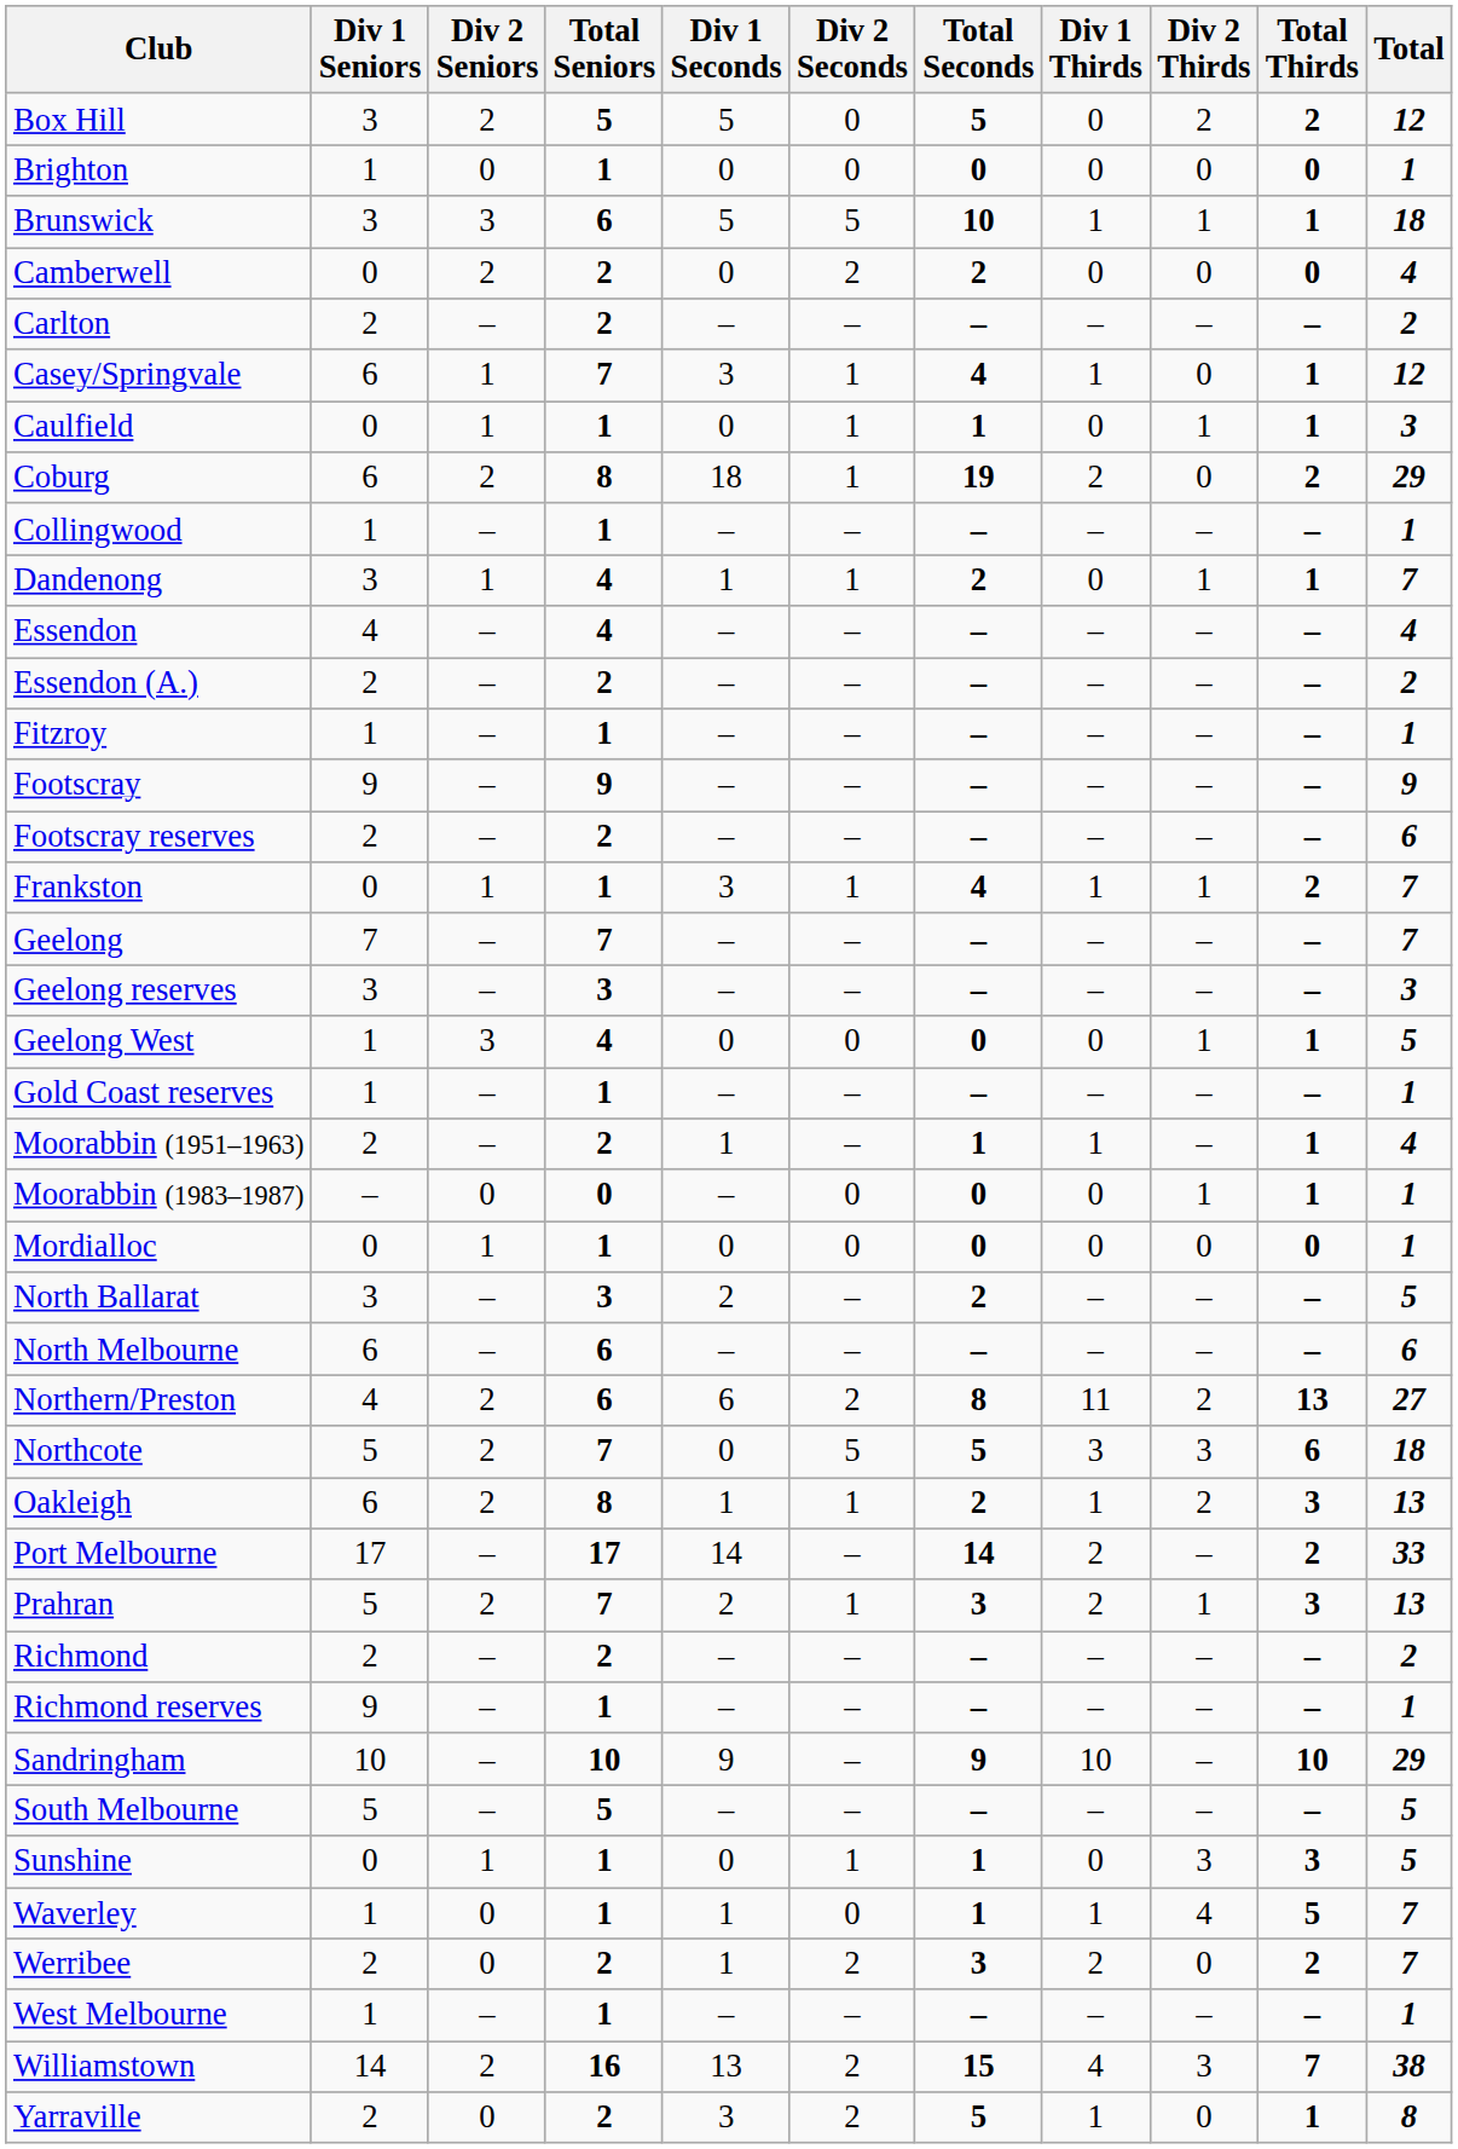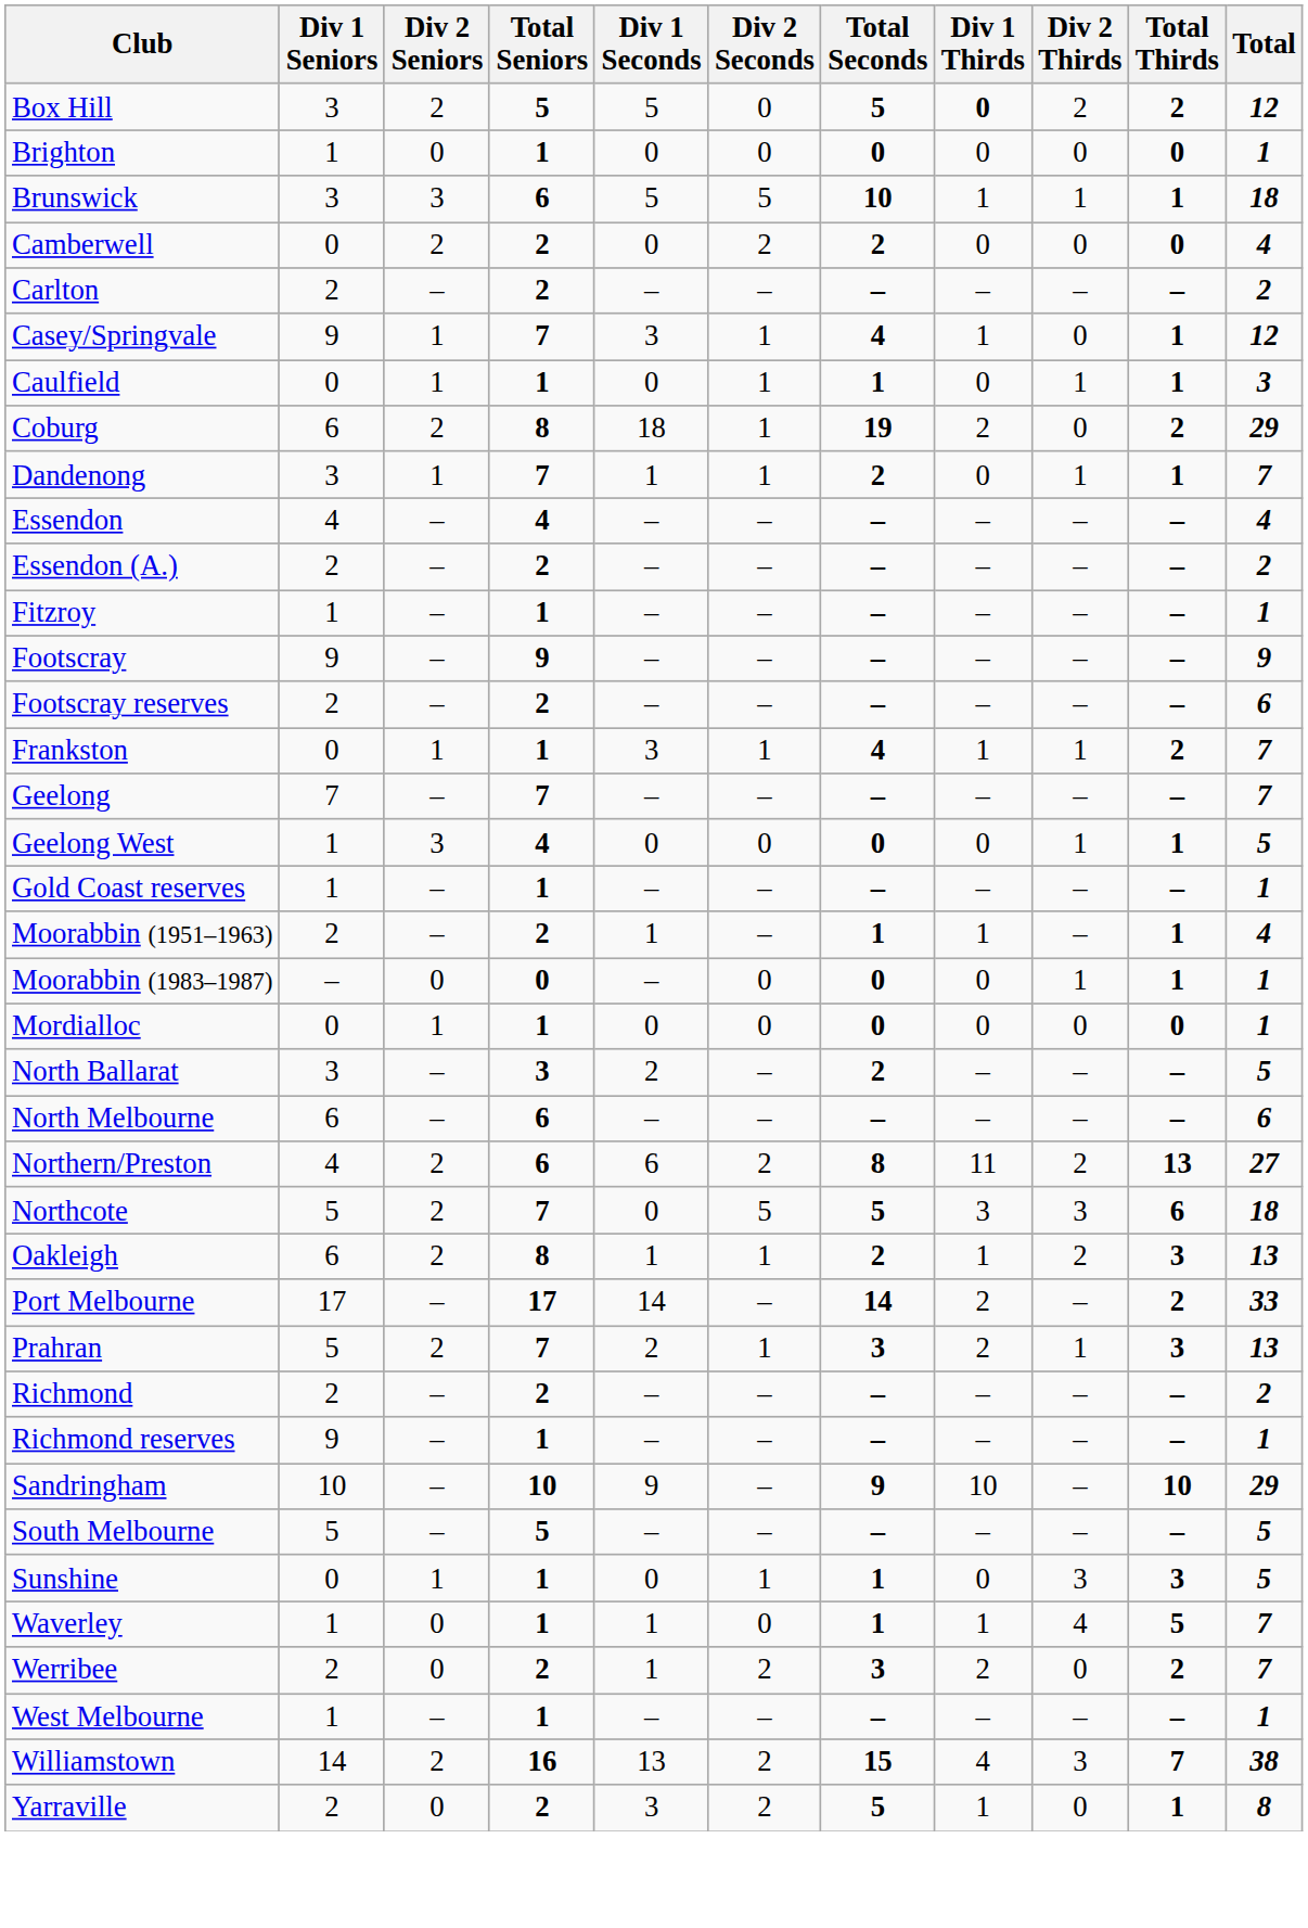Box Hill | Div 1 Thirds: normal -> bold
Casey/Springvale | Div 1 Seniors: 6 -> 9
- row: Collingwood | 1 | – | 1 | – | – | – | – | – | – | 1
Dandenong | Total Seniors: 4 -> 7
- row: Geelong reserves | 3 | – | 3 | – | – | – | – | – | – | 3
